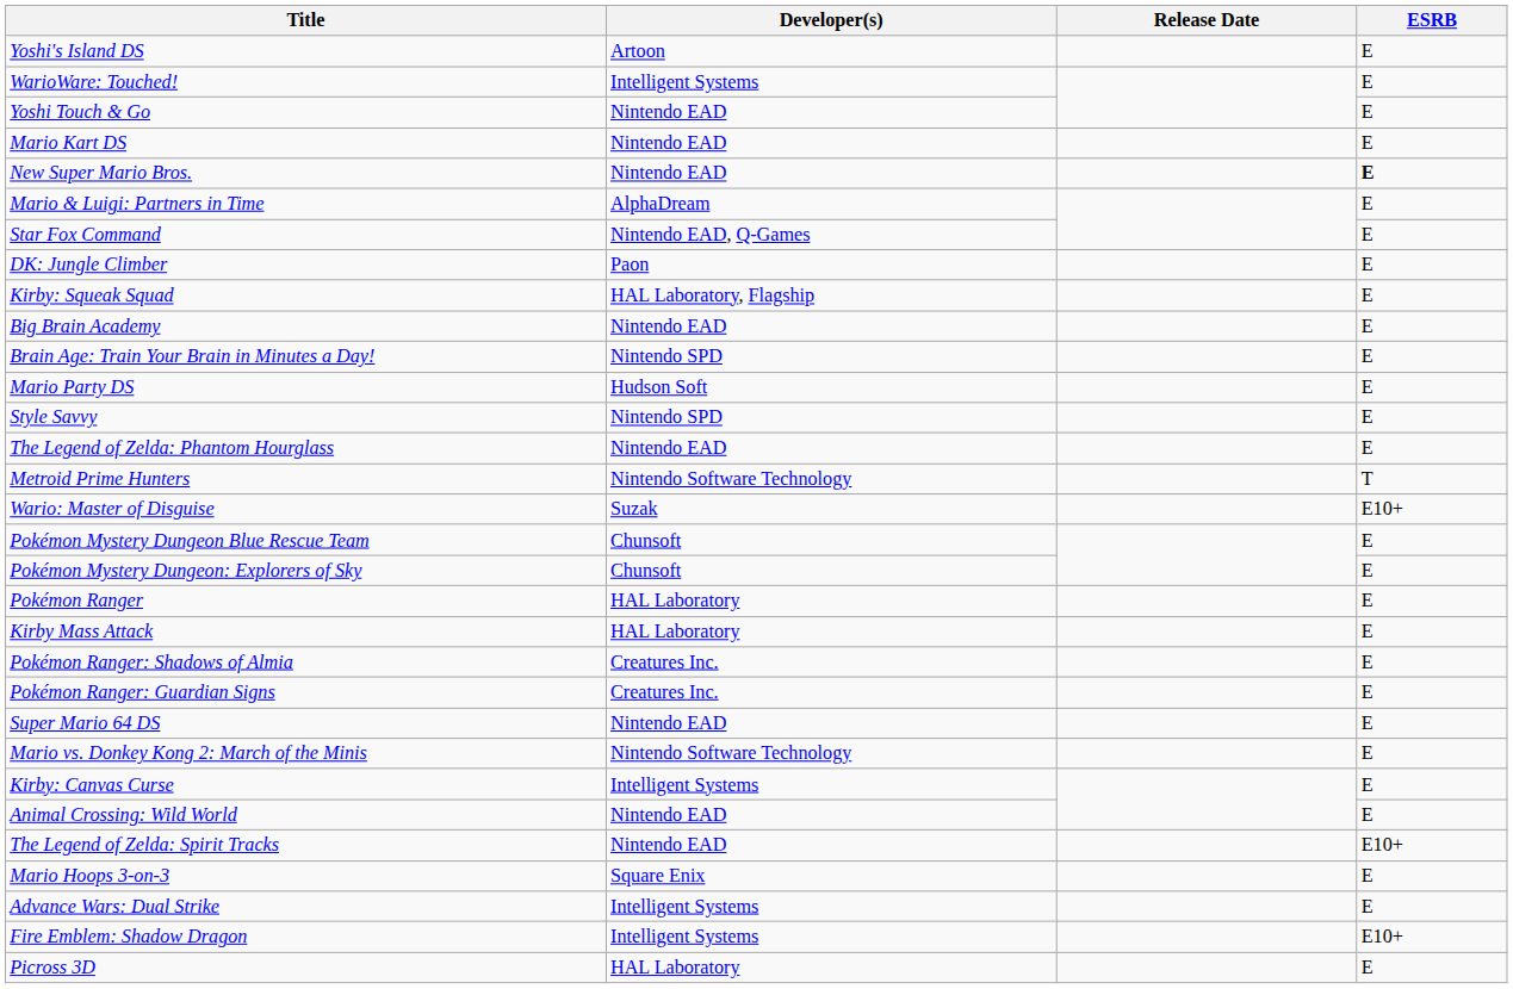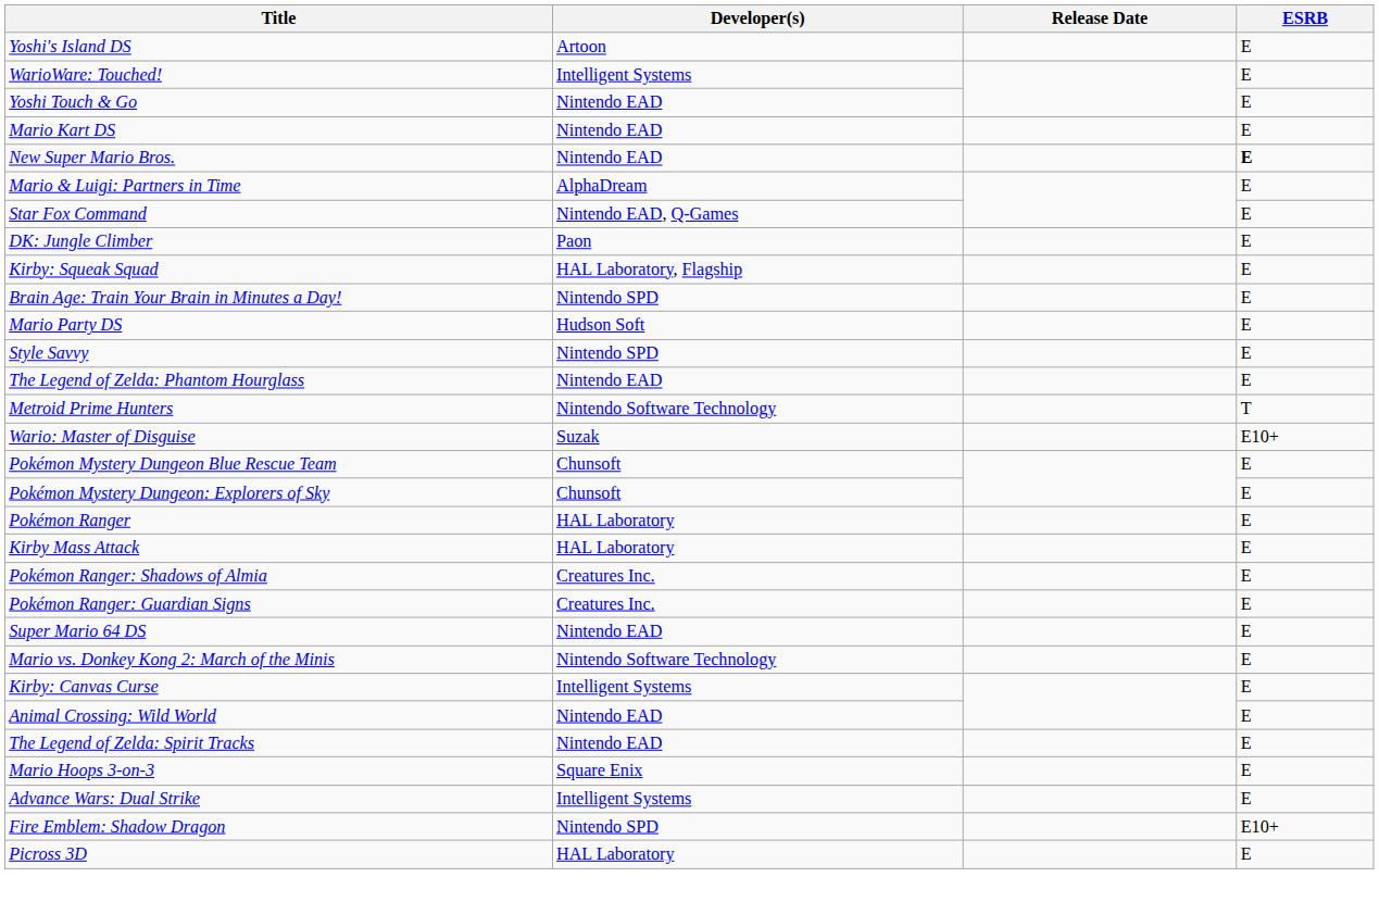- row: Big Brain Academy | Nintendo EAD | E
The Legend of Zelda: Spirit Tracks | ESRB: E10+ -> E
Fire Emblem: Shadow Dragon | Developer(s): Intelligent Systems -> Nintendo SPD
